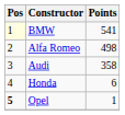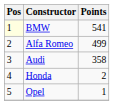Alfa Romeo | Points: 498 -> 499
Honda | Points: 6 -> 2
Opel | Pos: bold -> normal
